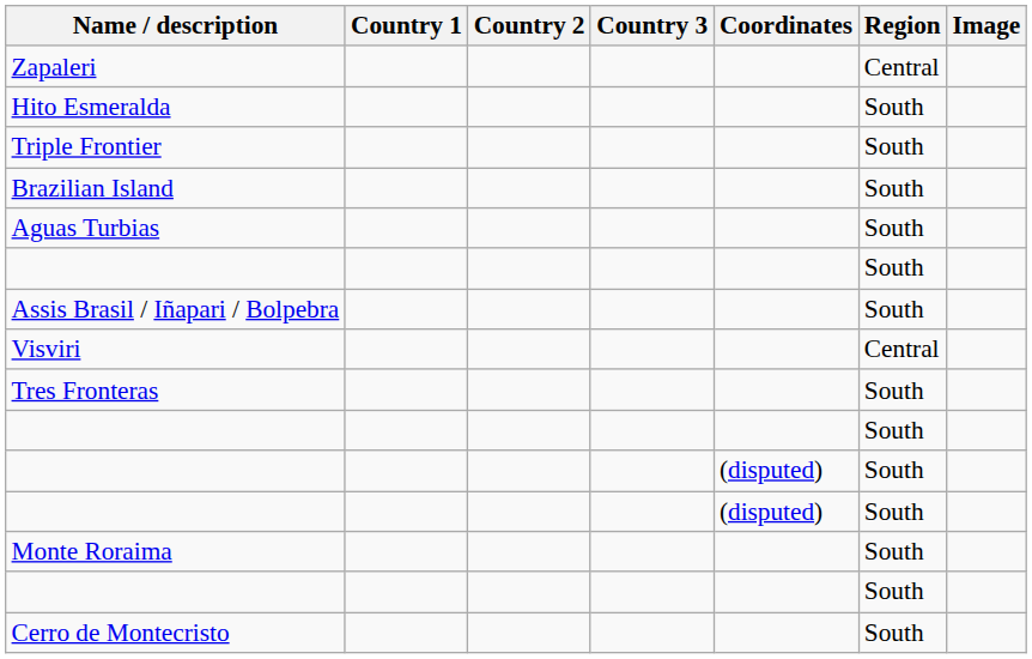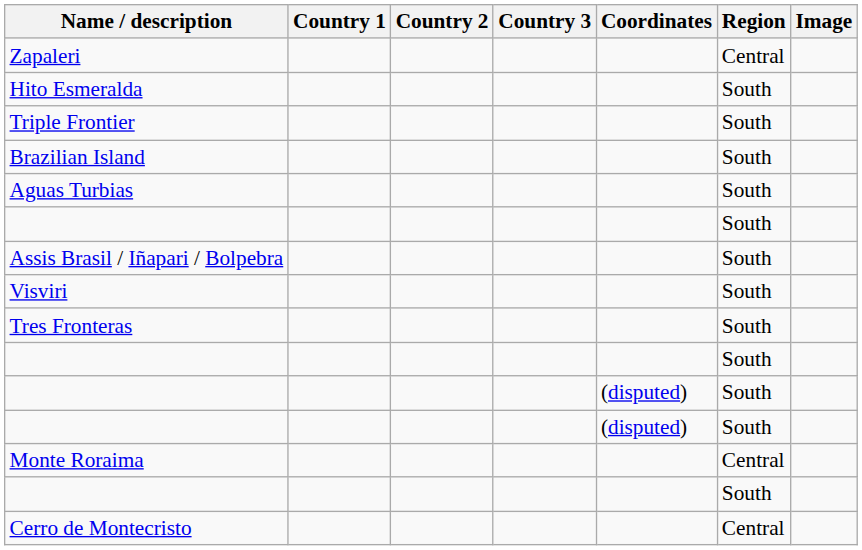Visviri | Region: Central -> South
Monte Roraima | Region: South -> Central
Cerro de Montecristo | Region: South -> Central
